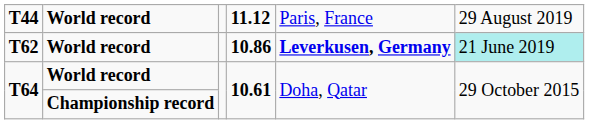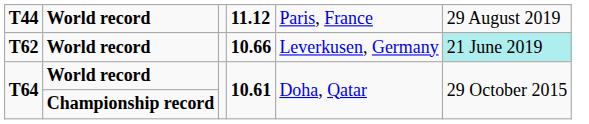T62 | column 4: 10.86 -> 10.66
T62 | column 5: bold -> normal
